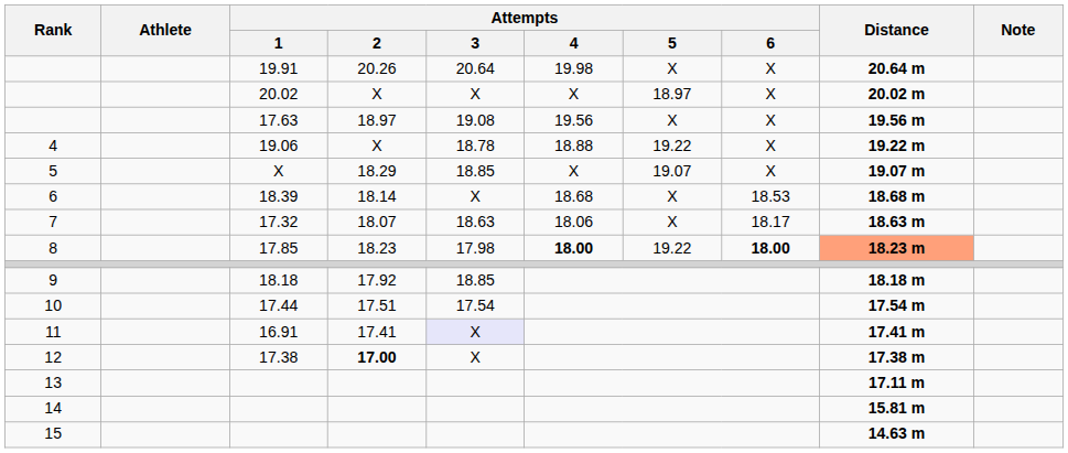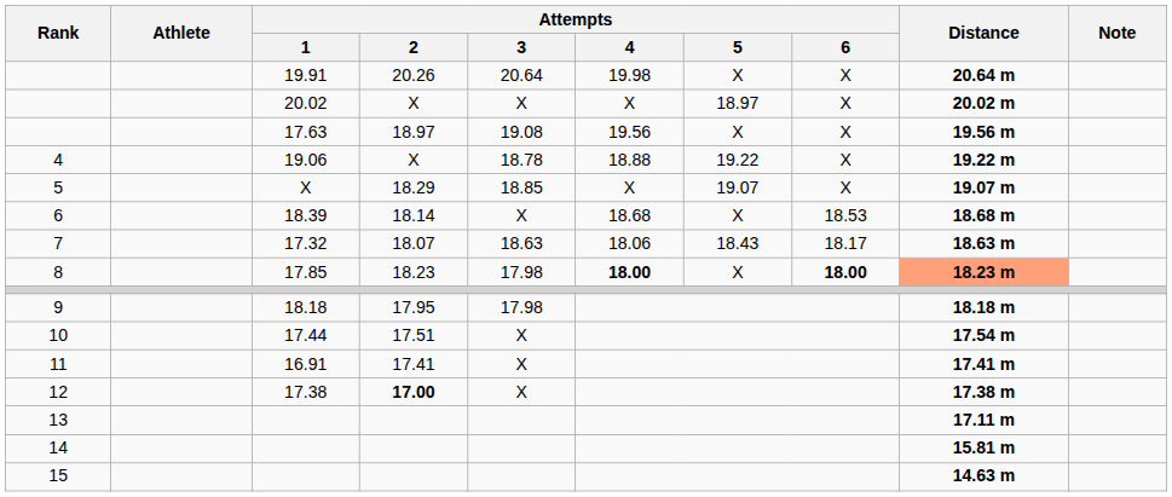7 | Attempts / 5: X -> 18.43
8 | Attempts / 5: 19.22 -> X
9 | Attempts / 2: 17.92 -> 17.95
9 | Attempts / 3: 18.85 -> 17.98
10 | Attempts / 3: 17.54 -> X
11 | Attempts / 3: lavender background -> no background
